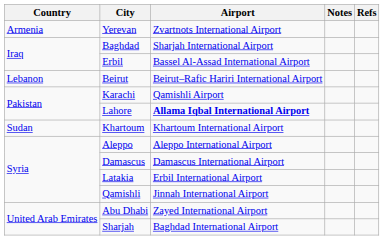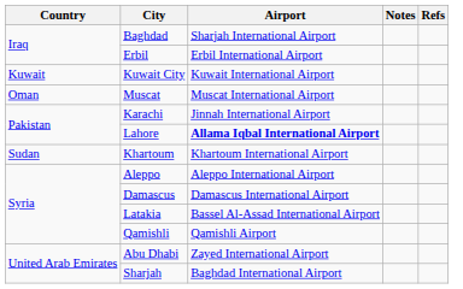- row: Armenia | Yerevan | Zvartnots International Airport
Erbil | Airport: Bassel Al-Assad International Airport -> Erbil International Airport
+ row: Kuwait | Kuwait City | Kuwait International Airport
- row: Lebanon | Beirut | Beirut–Rafic Hariri International Airport
+ row: Oman | Muscat | Muscat International Airport
Karachi | Airport: Qamishli Airport -> Jinnah International Airport
Latakia | Airport: Erbil International Airport -> Bassel Al-Assad International Airport
Qamishli | Airport: Jinnah International Airport -> Qamishli Airport
